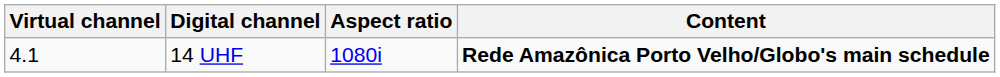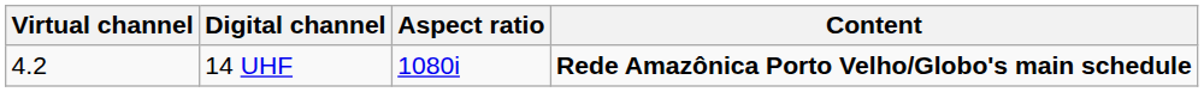14 UHF | Virtual channel: 4.1 -> 4.2
